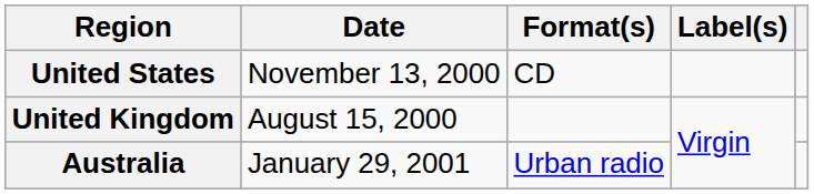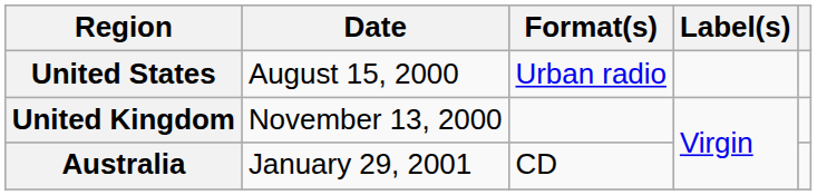United States | Date: November 13, 2000 -> August 15, 2000
United States | Format(s): CD -> Urban radio
United Kingdom | Date: August 15, 2000 -> November 13, 2000
Australia | Format(s): Urban radio -> CD
